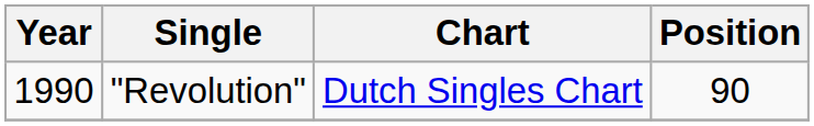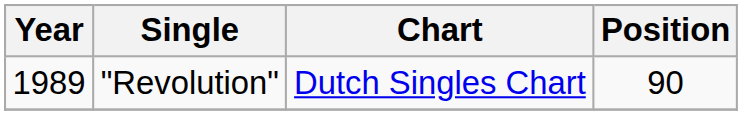"Revolution" | Year: 1990 -> 1989
